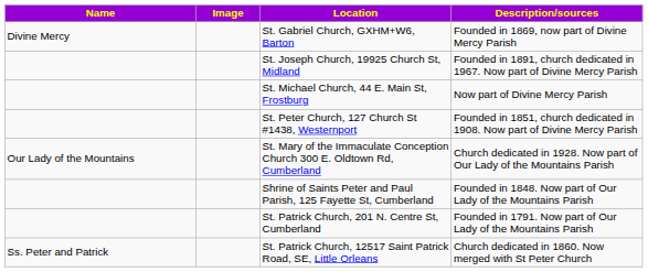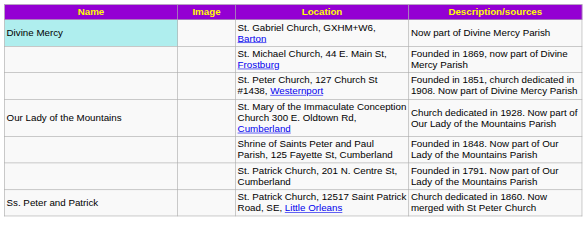St. Gabriel Church, GXHM+W6, Barton | Name: no background -> paleturquoise background
St. Gabriel Church, GXHM+W6, Barton | Description/sources: Founded in 1869, now part of Divine Mercy Parish -> Now part of Divine Mercy Parish
- row: St. Joseph Church, 19925 Church St, Midland | Founded in 1891, church dedicated in 1967. Now part of Divine Mercy Parish
St. Michael Church, 44 E. Main St, Frostburg | Description/sources: Now part of Divine Mercy Parish -> Founded in 1869, now part of Divine Mercy Parish
